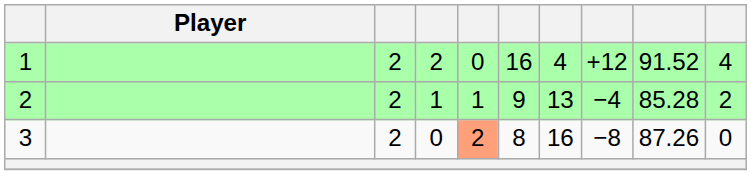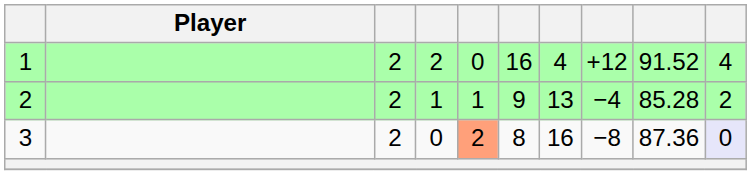3 | column 9: 87.26 -> 87.36
3 | column 10: no background -> lavender background
